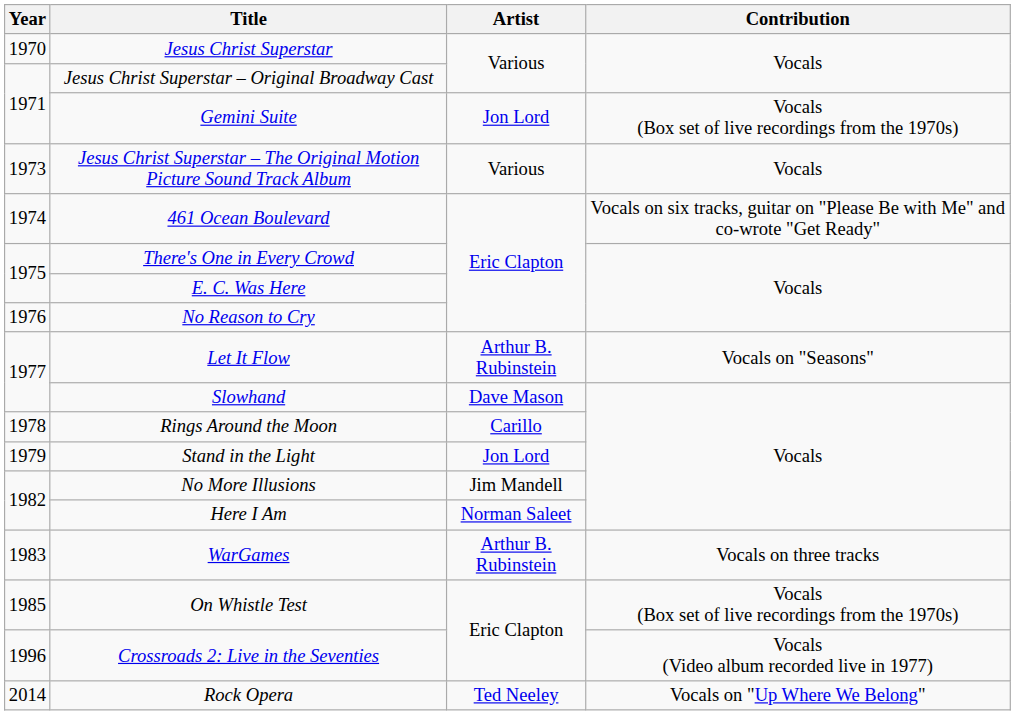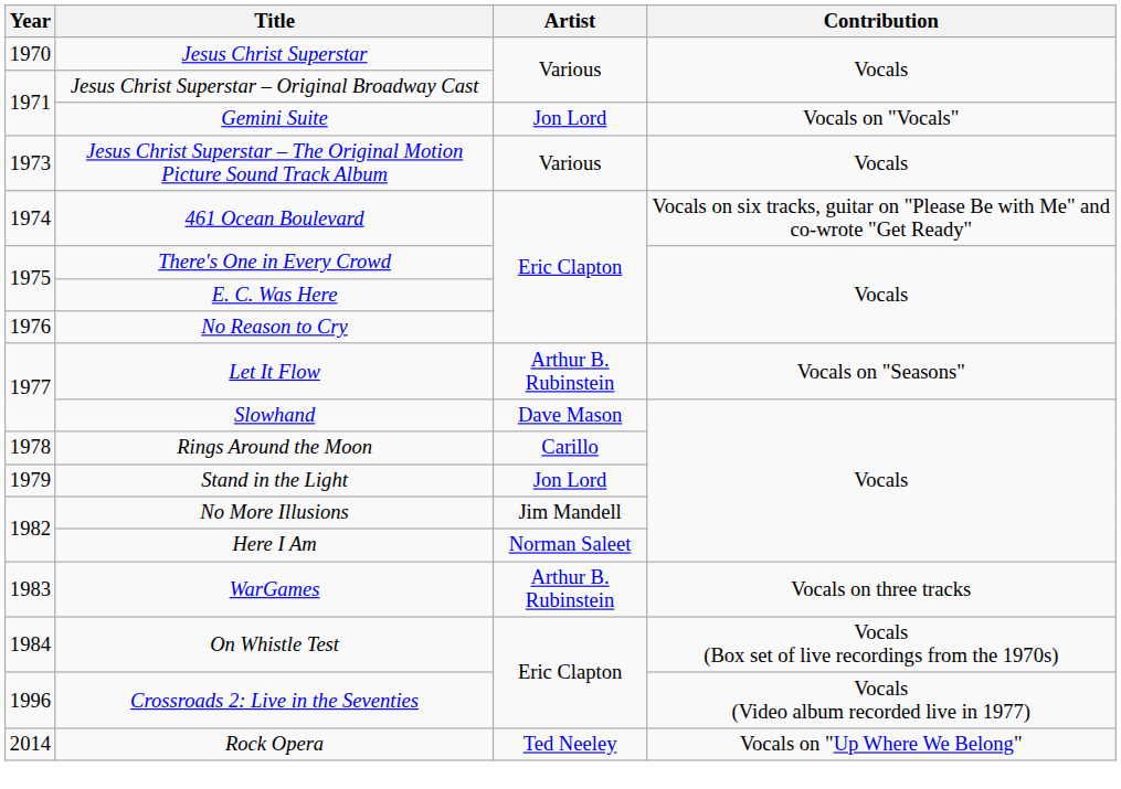Gemini Suite | Contribution: Vocals (Box set of live recordings from the 1970s) -> Vocals on "Vocals"
On Whistle Test | Year: 1985 -> 1984
